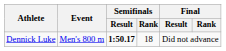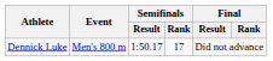Dennick Luke | Semifinals / Result: bold -> normal
Dennick Luke | Semifinals / Rank: 18 -> 17
